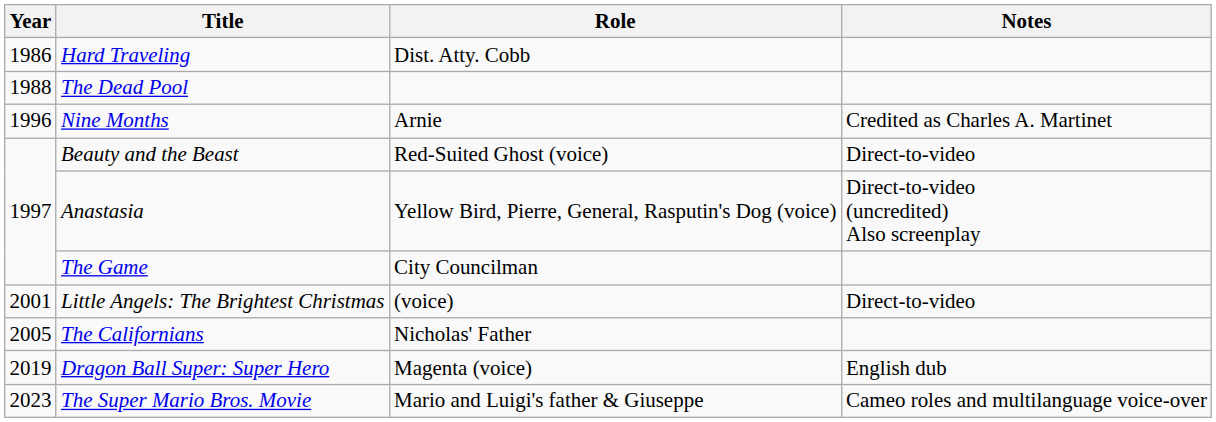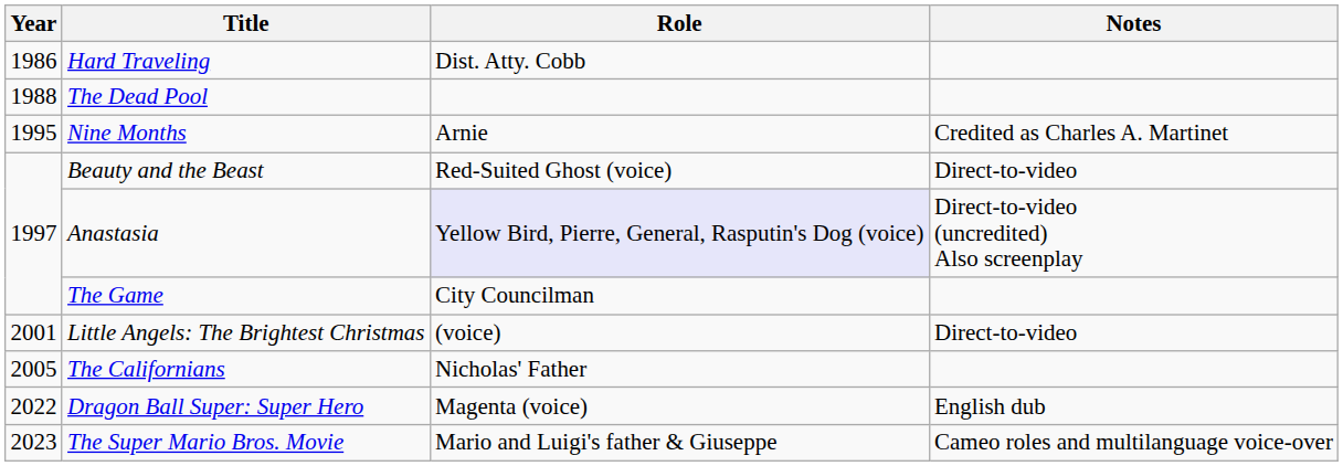Nine Months | Year: 1996 -> 1995
Anastasia | Role: no background -> lavender background
Dragon Ball Super: Super Hero | Year: 2019 -> 2022
